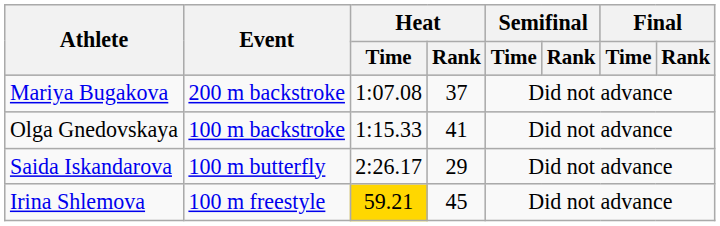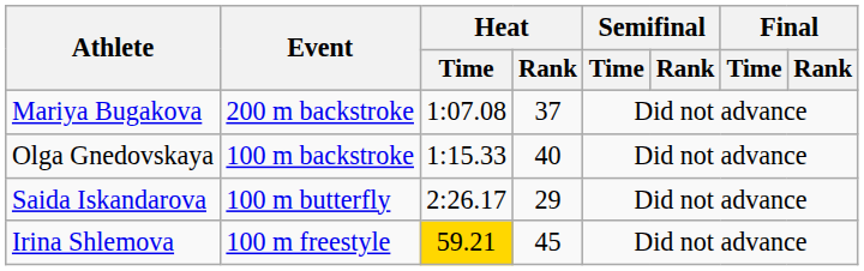Olga Gnedovskaya | Heat / Rank: 41 -> 40
